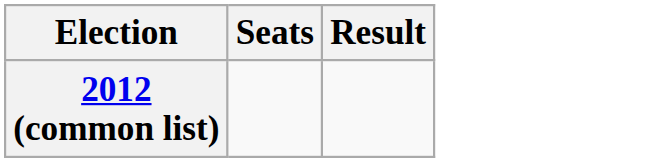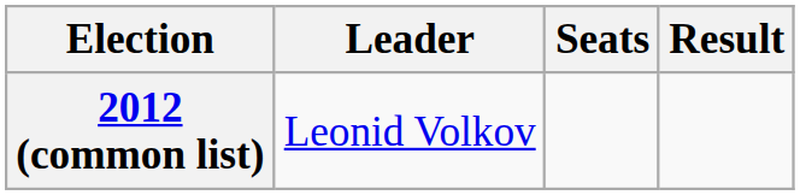+ column: Leader | Leonid Volkov
